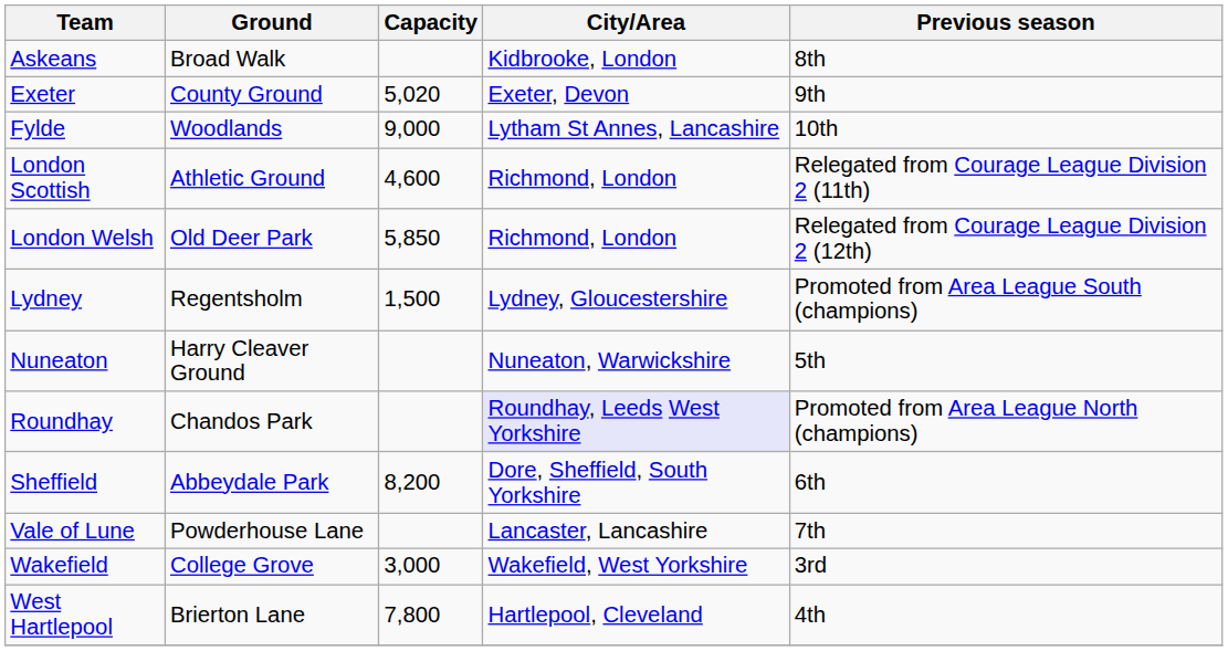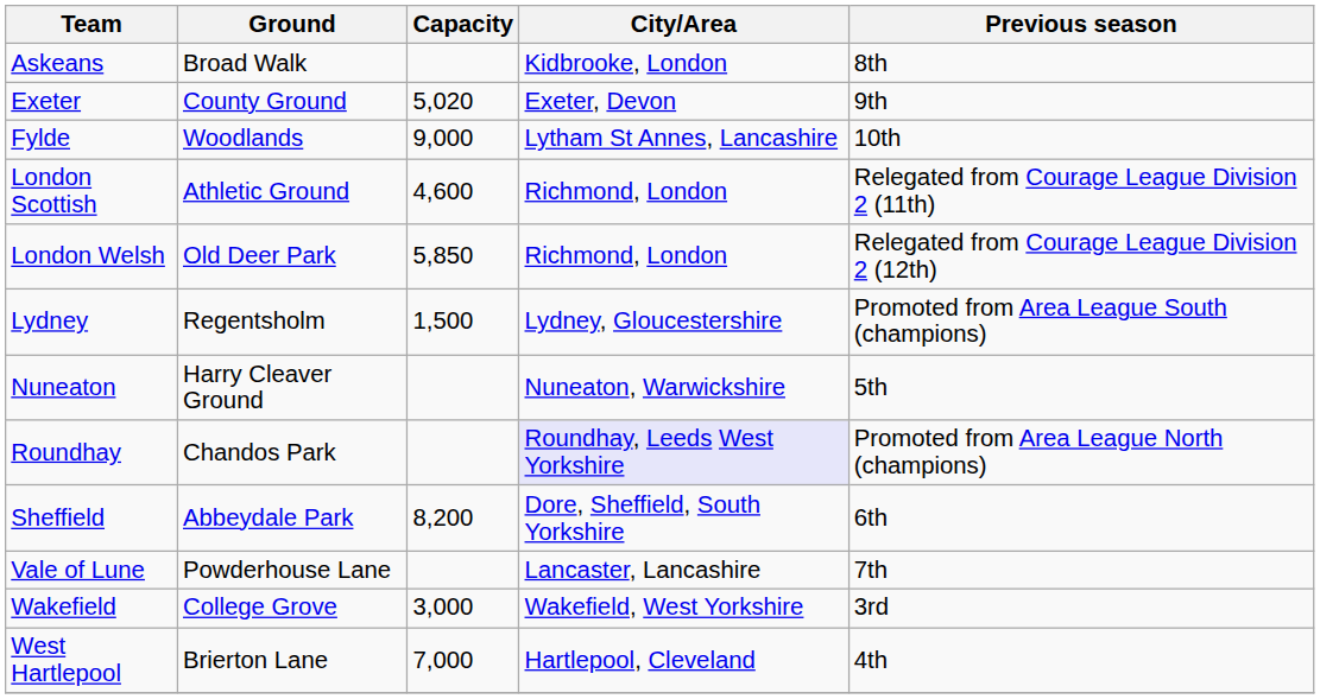West Hartlepool | Capacity: 7,800 -> 7,000
